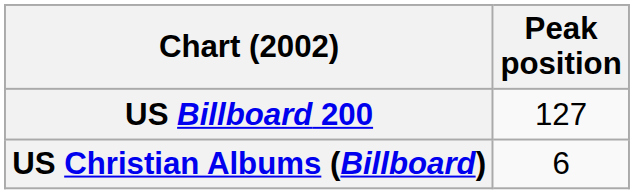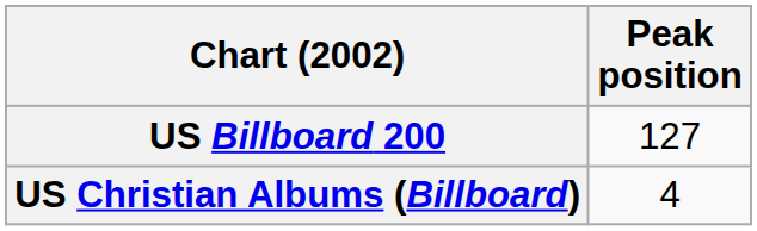US Christian Albums (Billboard) | Peak position: 6 -> 4
